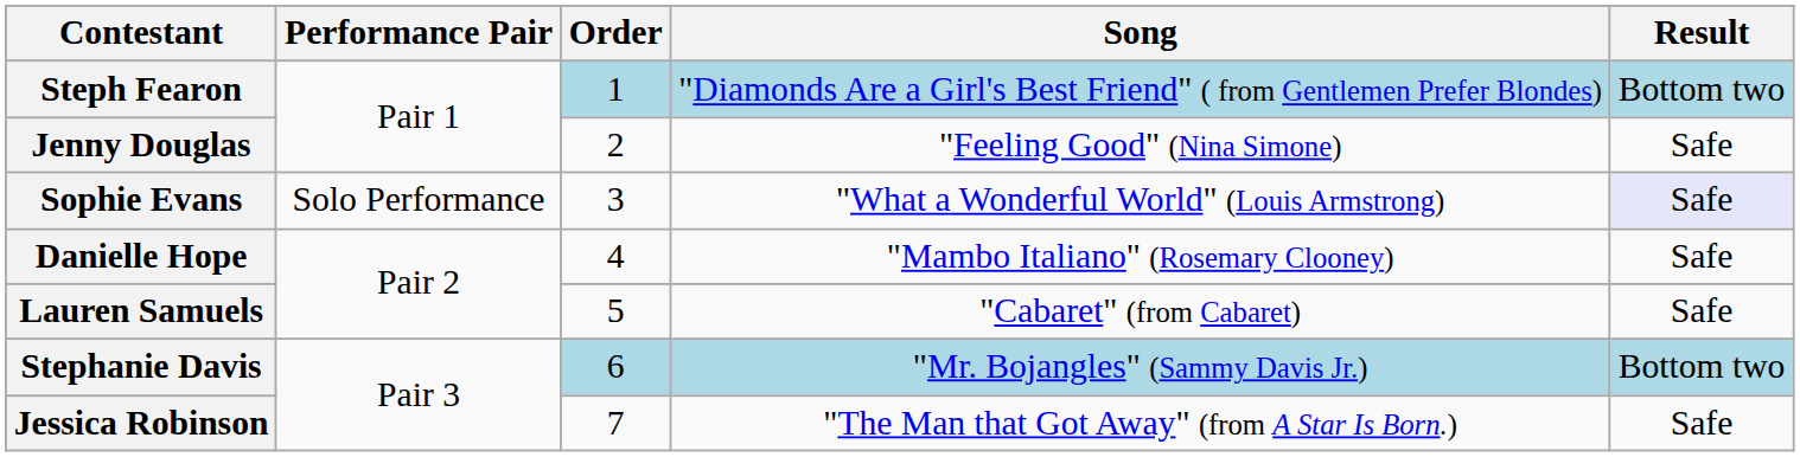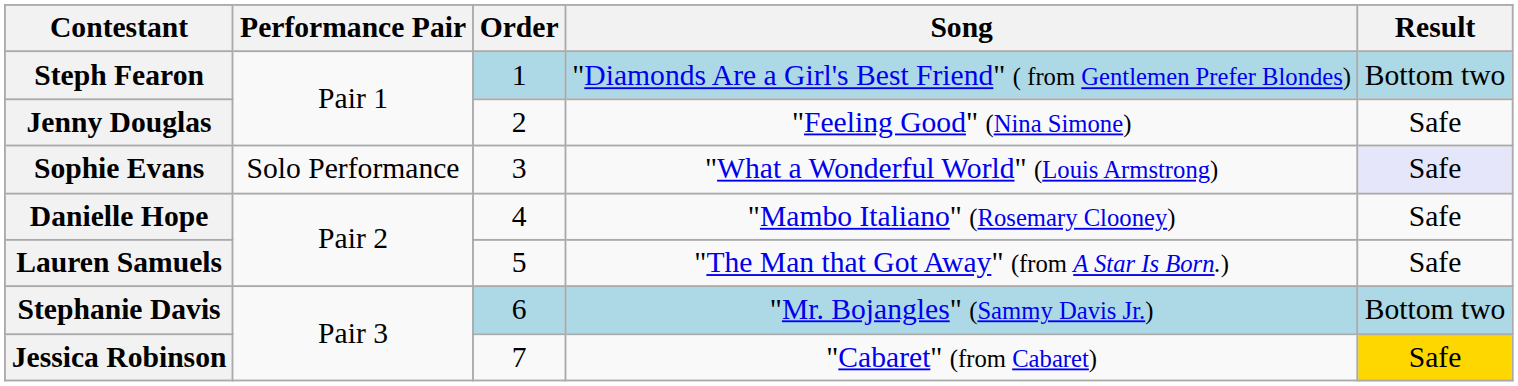Lauren Samuels | Song: "Cabaret" (from Cabaret) -> "The Man that Got Away" (from A Star Is Born.)
Jessica Robinson | Song: "The Man that Got Away" (from A Star Is Born.) -> "Cabaret" (from Cabaret)
Jessica Robinson | Result: no background -> gold background
